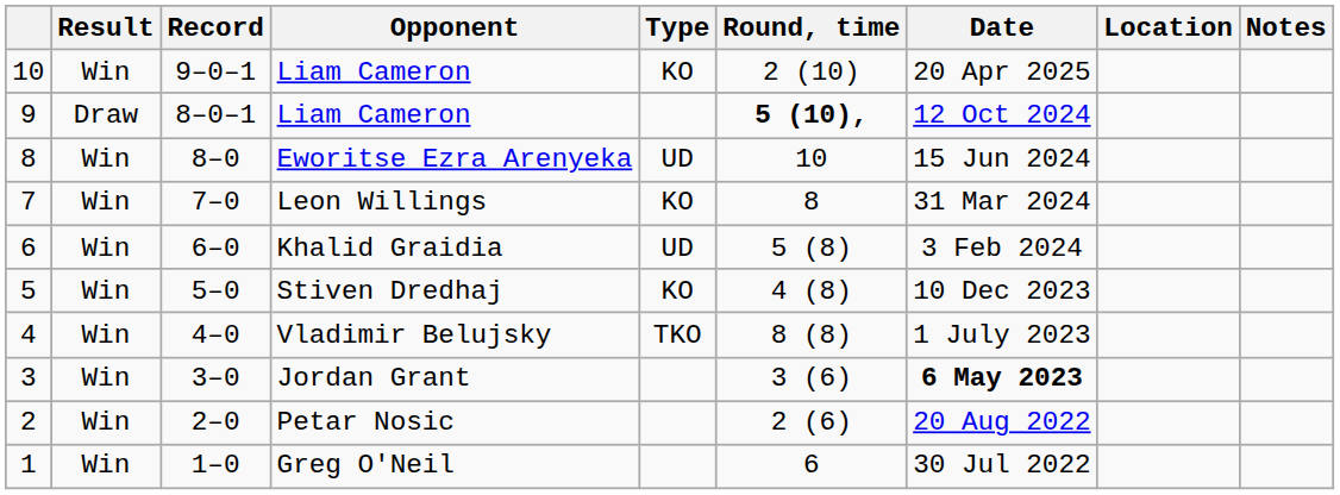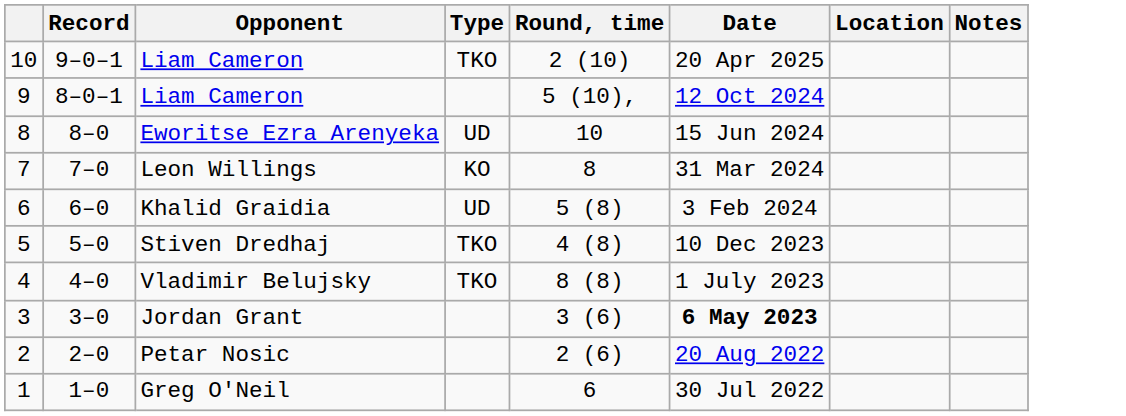- column: Result | Win | Draw | Win | Win | Win | Win | Win | Win | Win | Win
10 / Liam Cameron | Type: KO -> TKO
9 / Liam Cameron | Round, time: bold -> normal
Stiven Dredhaj | Type: KO -> TKO
